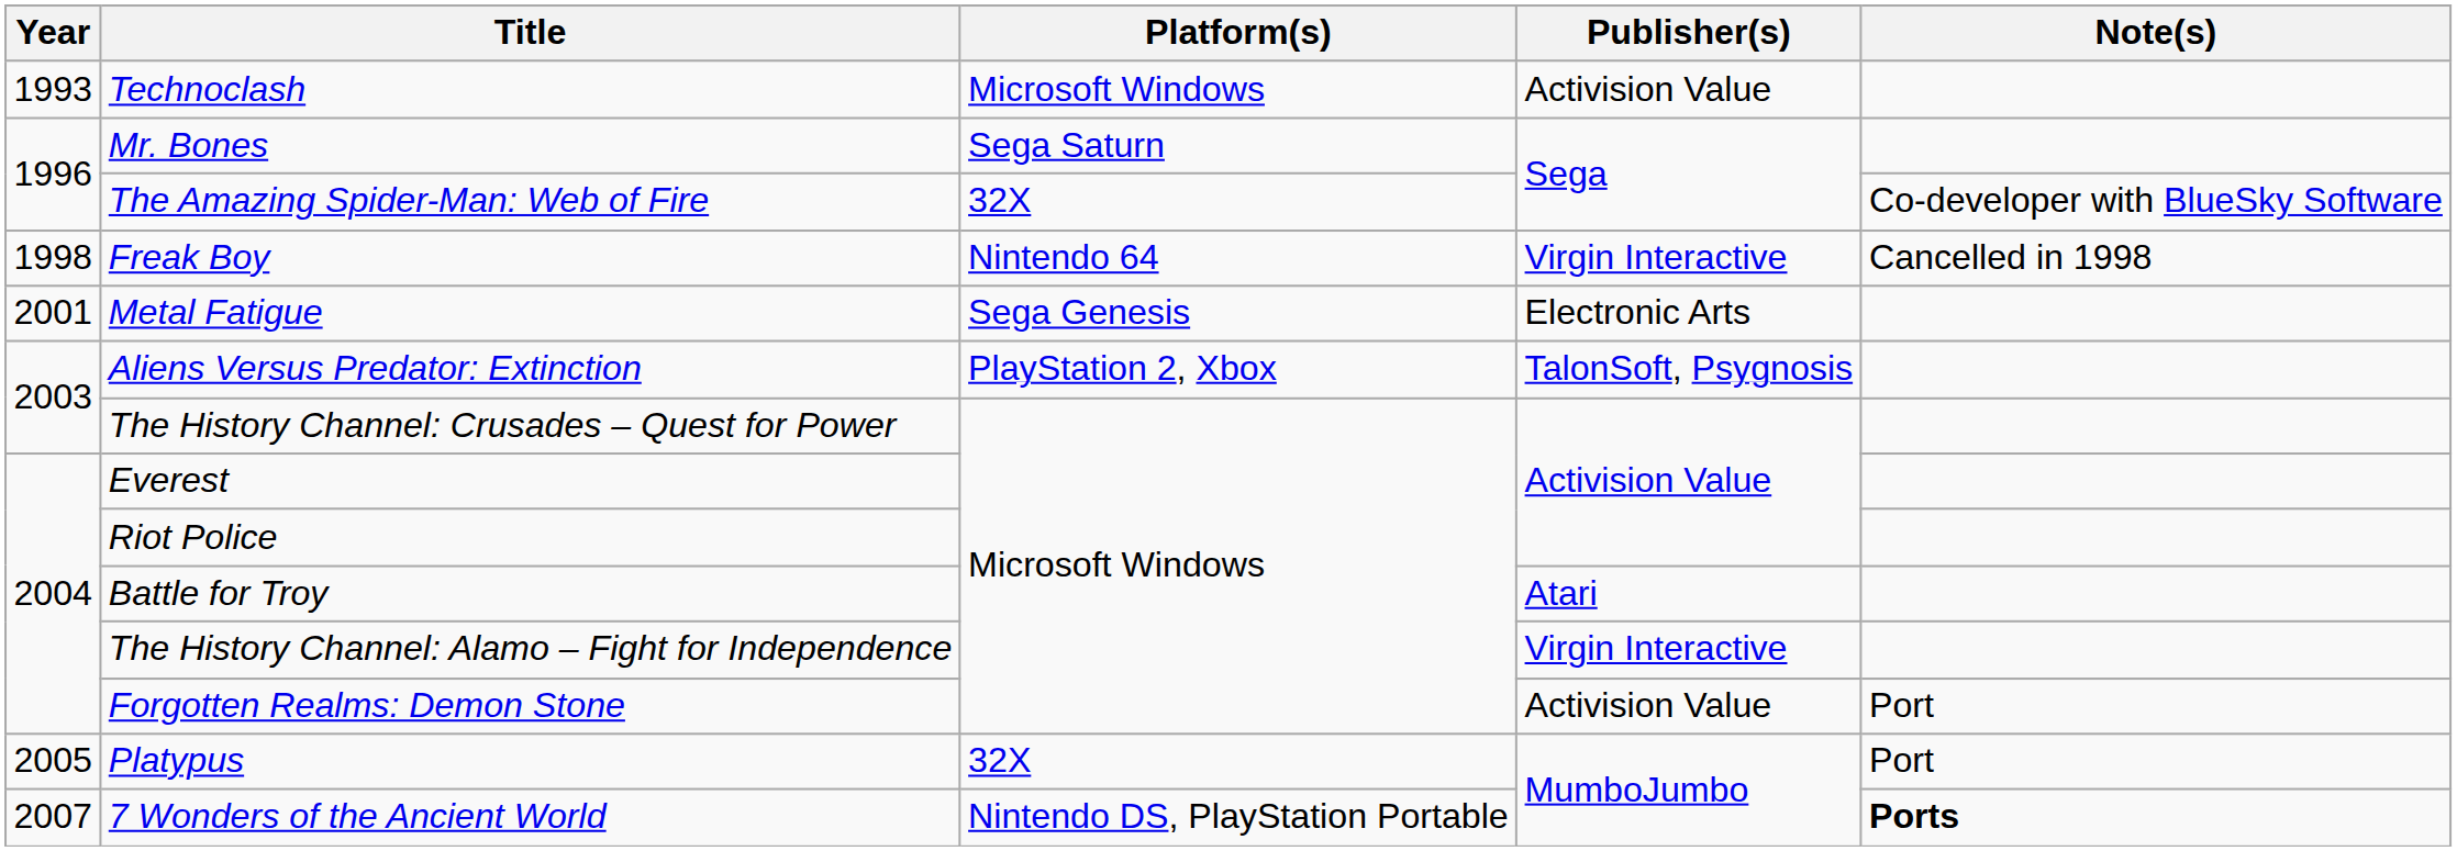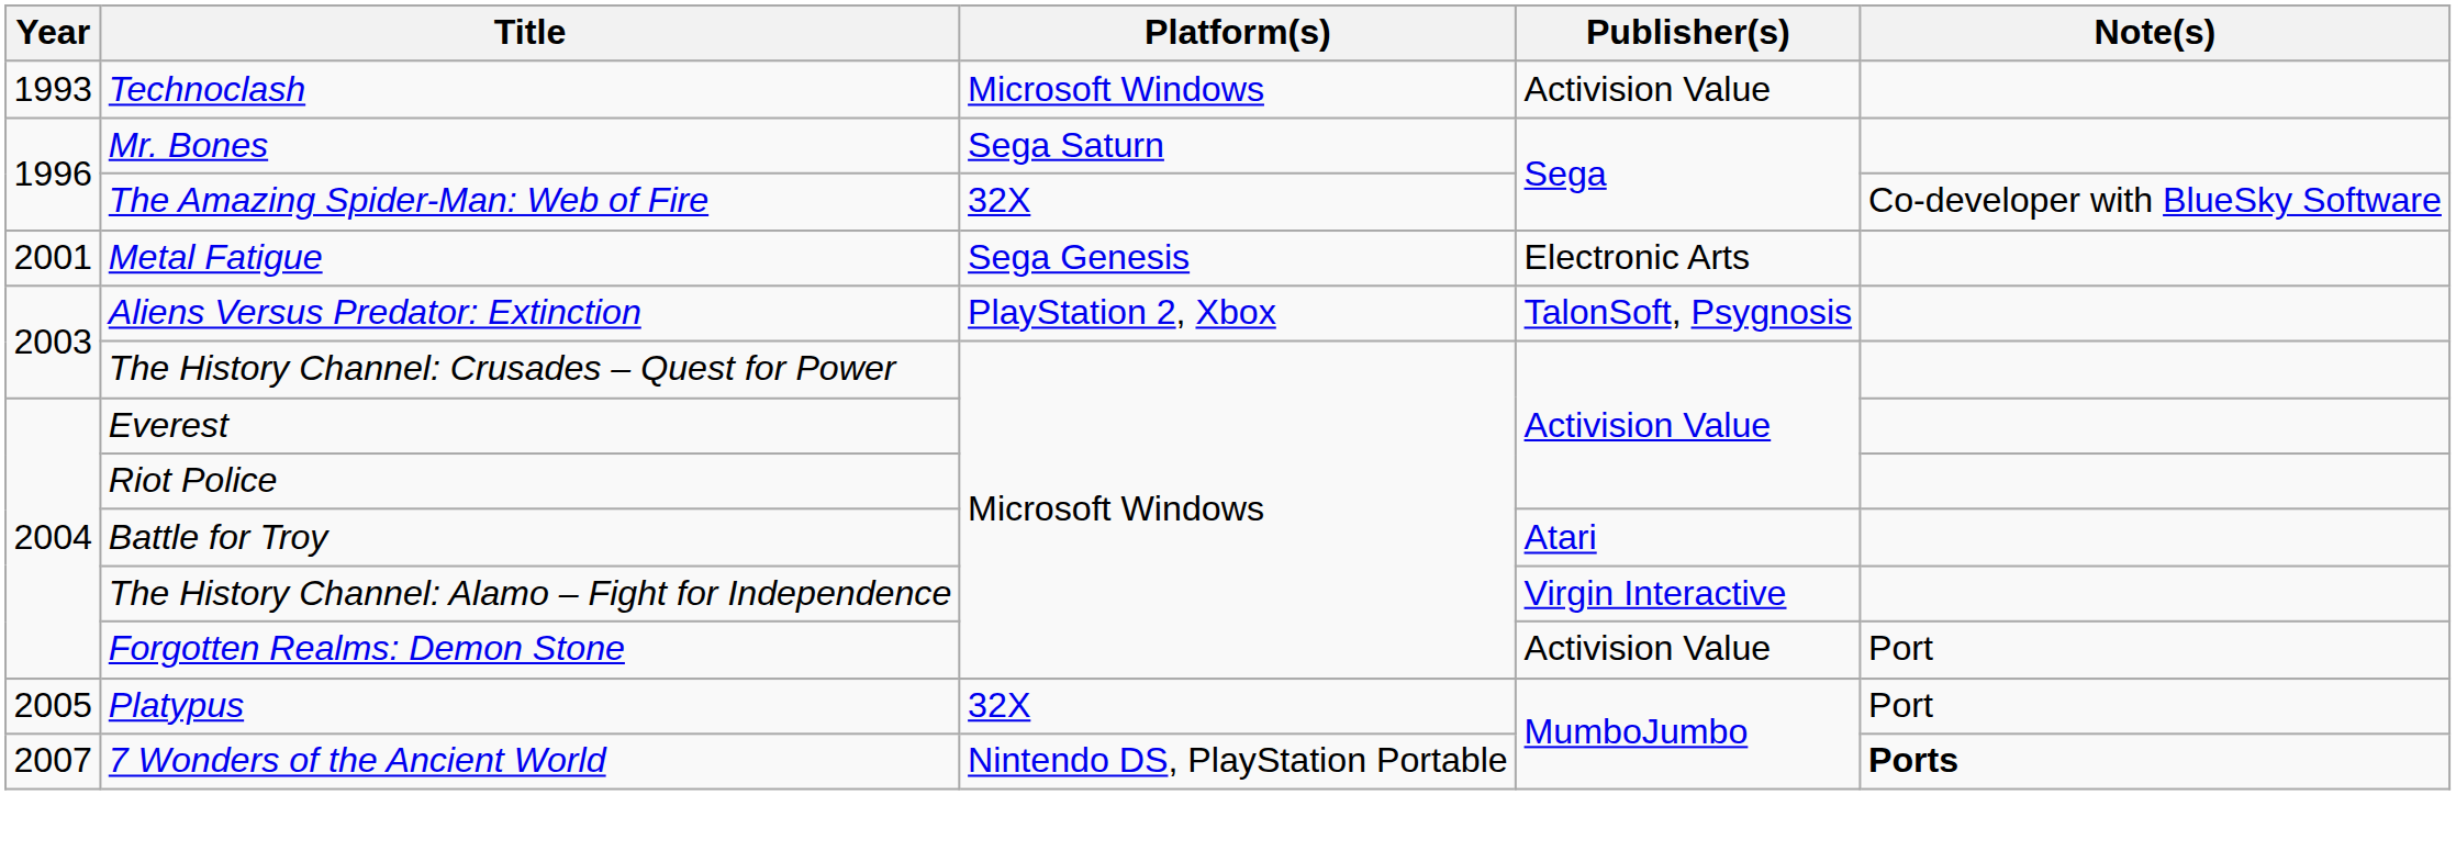- row: 1998 | Freak Boy | Nintendo 64 | Virgin Interactive | Cancelled in 1998
